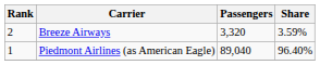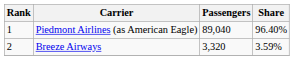rows swapped: Piedmont Airlines (as American Eagle) <-> Breeze Airways
